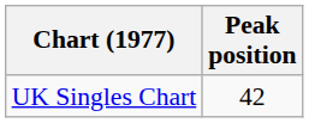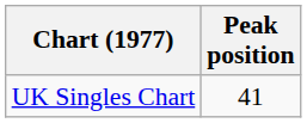UK Singles Chart | Peak position: 42 -> 41
